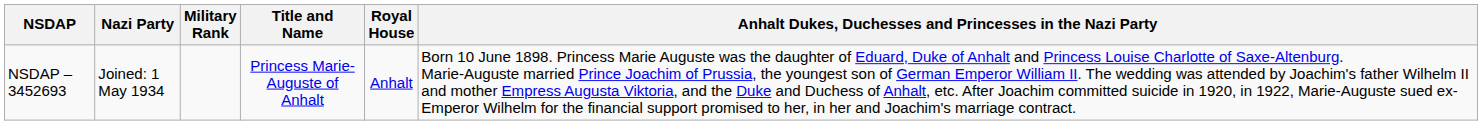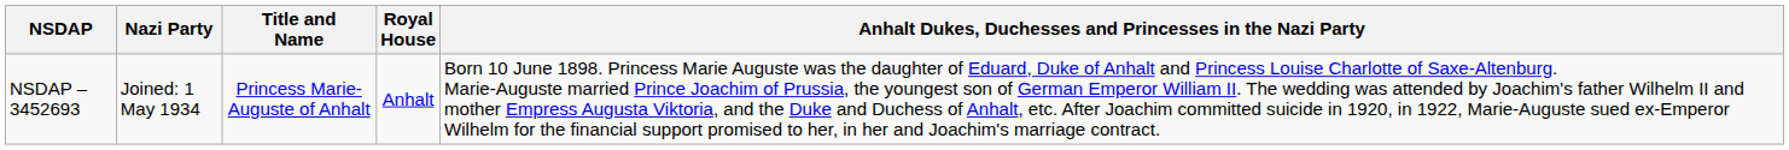- column: Military Rank
